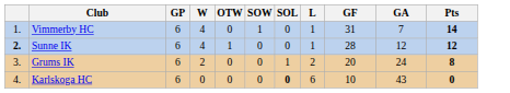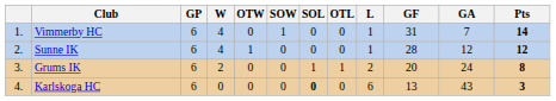+ column: OTL | 0 | 0 | 1 | 0
Sunne IK | column 1: bold -> normal
Karlskoga HC | GF: 10 -> 13
Karlskoga HC | Pts: 0 -> 3
